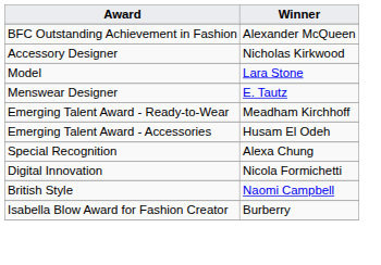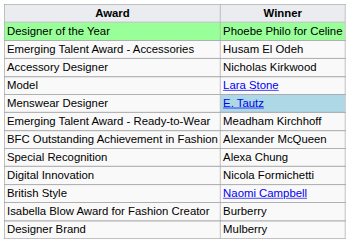+ row: Designer of the Year | Phoebe Philo for Celine
rows swapped: BFC Outstanding Achievement in Fashion <-> Emerging Talent Award - Accessories
Menswear Designer | Winner: no background -> lightblue background
+ row: Designer Brand | Mulberry
